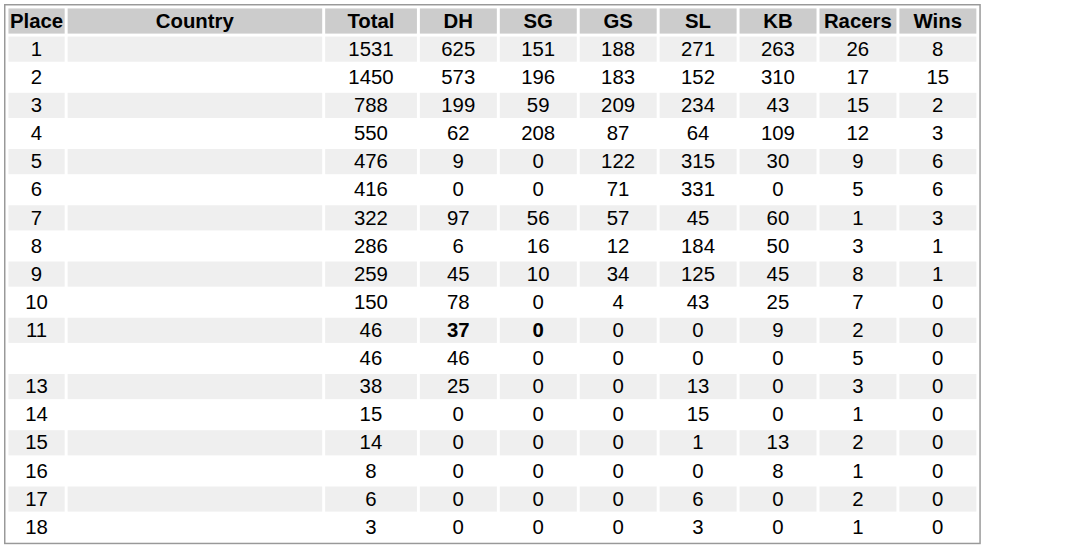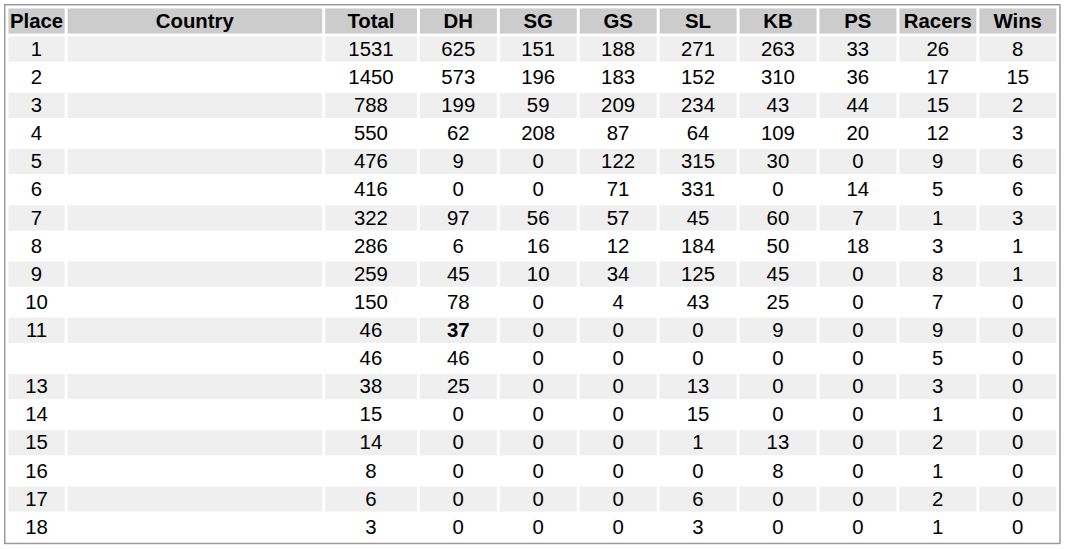+ column: PS | 33 | 36 | 44 | 20 | 0 | 14 | 7 | 18 | 0 | 0 | 0 | 0 | 0 | 0 | 0 | 0 | 0 | 0
11 | SG: bold -> normal
11 | Racers: 2 -> 9
